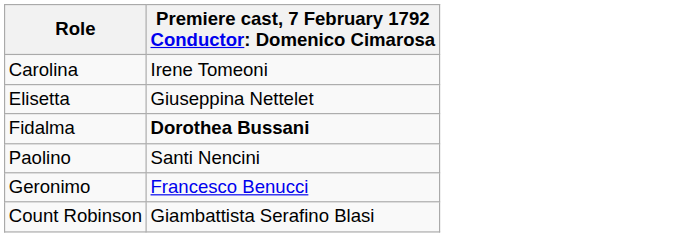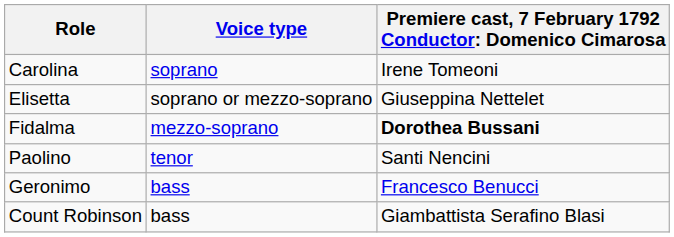+ column: Voice type | soprano | soprano or mezzo-soprano | mezzo-soprano | tenor | bass | bass
